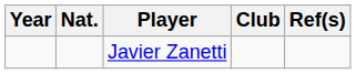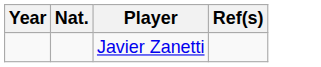- column: Club
